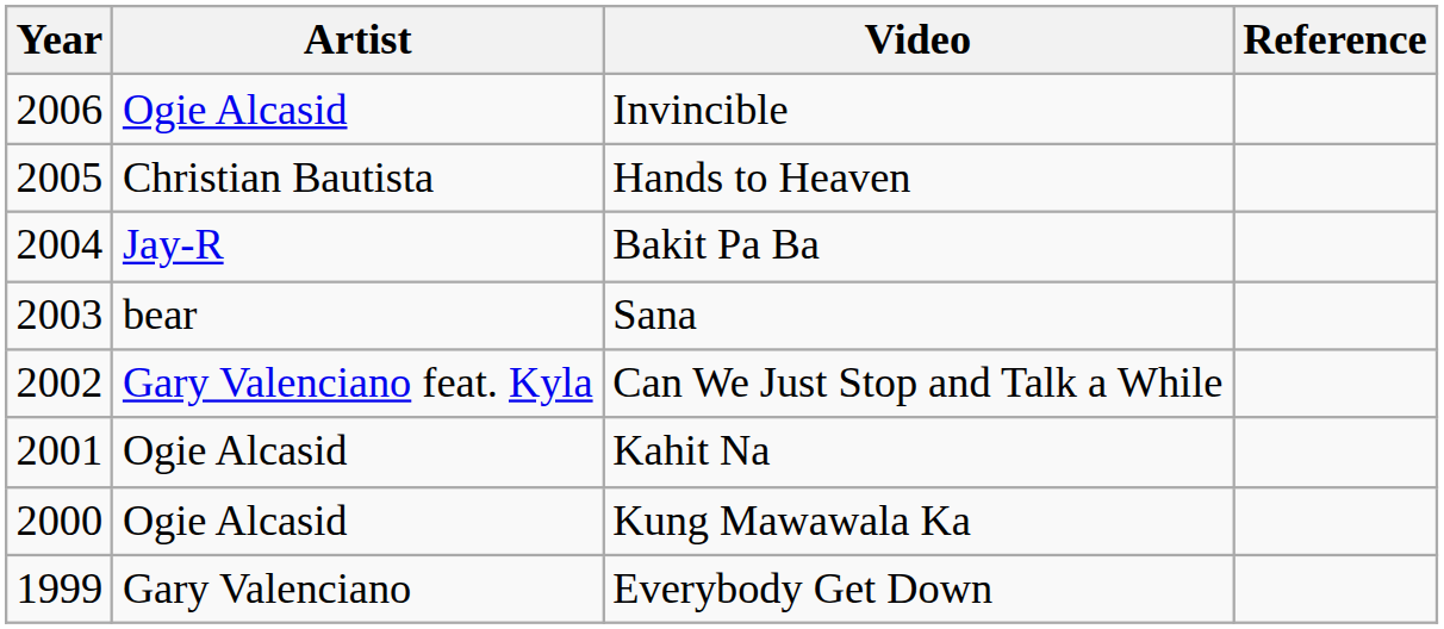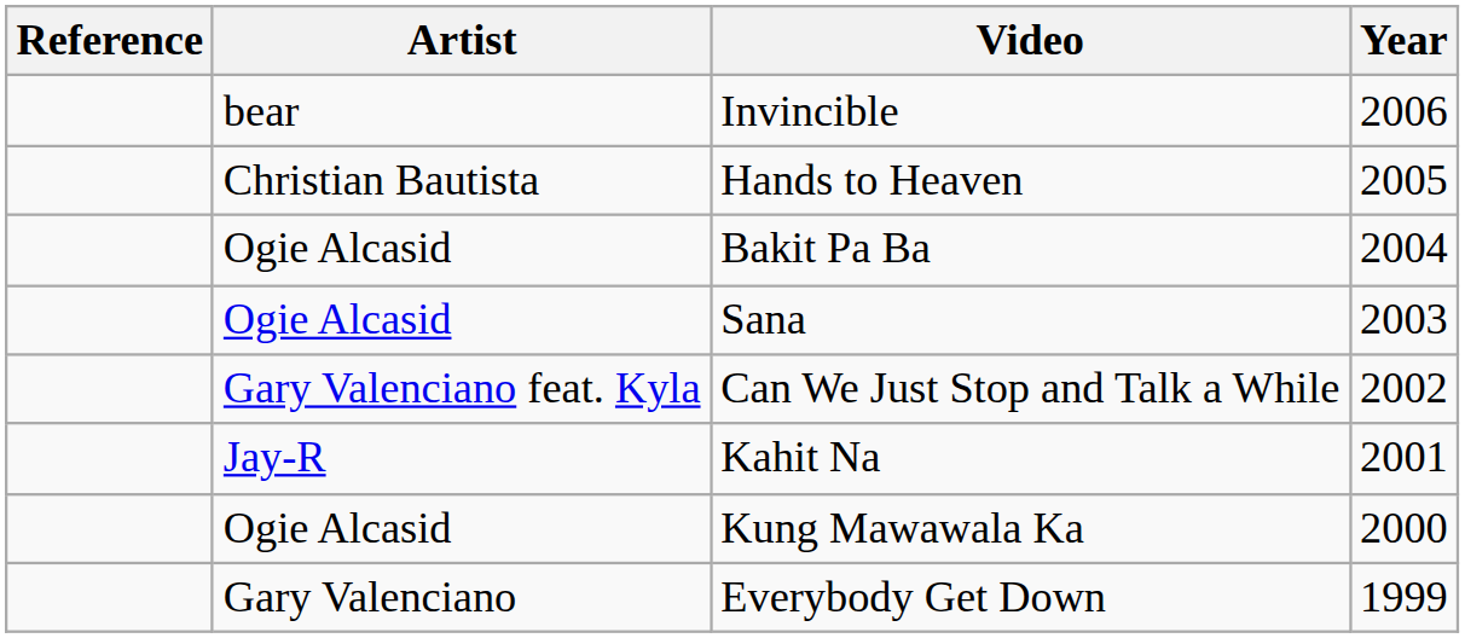columns swapped: Year <-> Reference
Invincible | Artist: Ogie Alcasid -> bear
Bakit Pa Ba | Artist: Jay-R -> Ogie Alcasid
Sana | Artist: bear -> Ogie Alcasid
Kahit Na | Artist: Ogie Alcasid -> Jay-R
